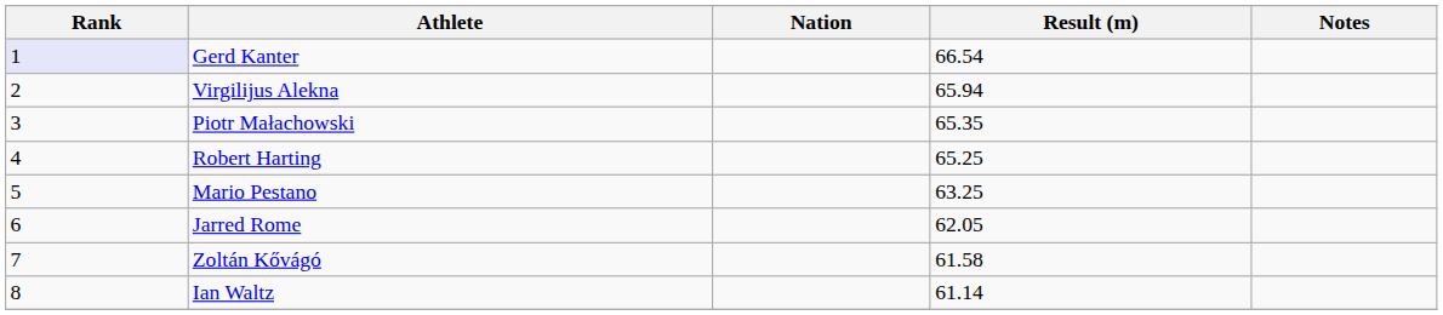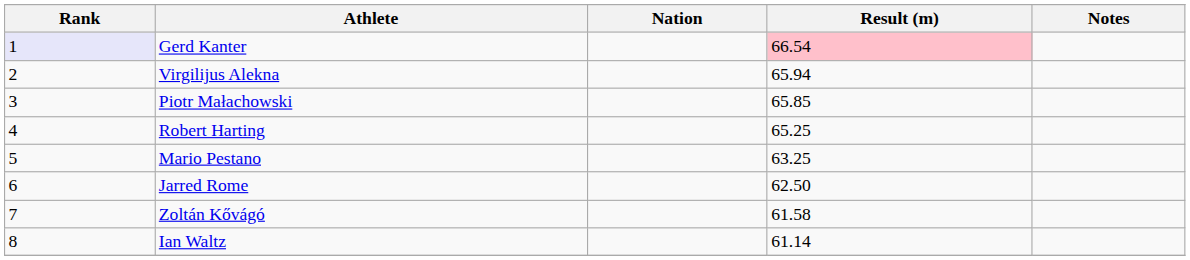Gerd Kanter | Result (m): no background -> pink background
Piotr Małachowski | Result (m): 65.35 -> 65.85
Jarred Rome | Result (m): 62.05 -> 62.50
